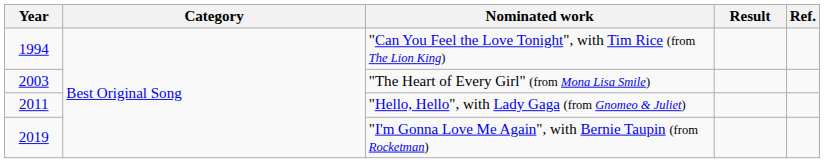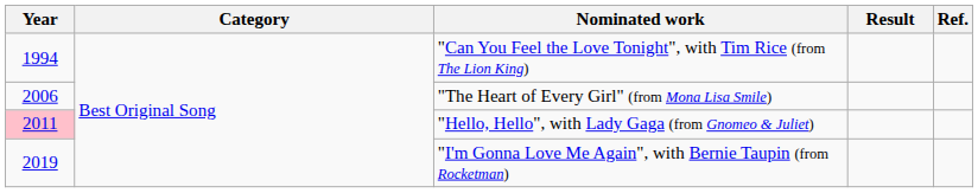"The Heart of Every Girl" (from Mona Lisa Smile) | Year: 2003 -> 2006
"Hello, Hello", with Lady Gaga (from Gnomeo & Juliet) | Year: no background -> pink background
